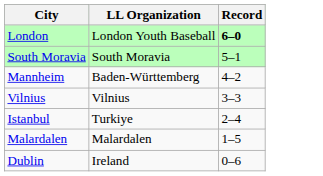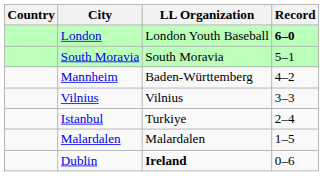+ column: Country
Dublin | LL Organization: normal -> bold
